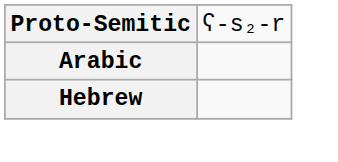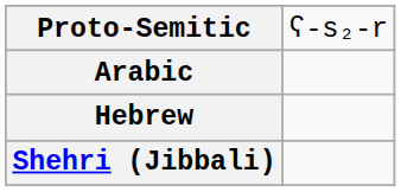+ row: Shehri (Jibbali)
